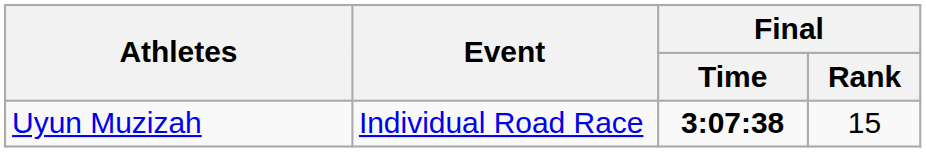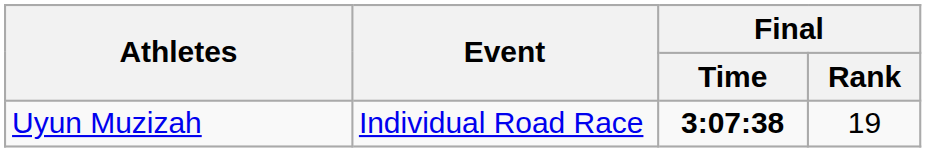Uyun Muzizah | Final / Rank: 15 -> 19
